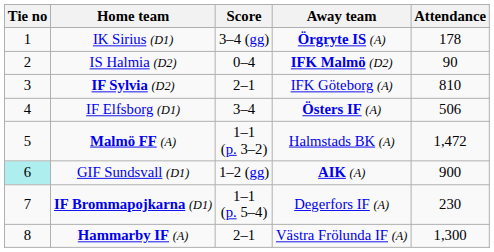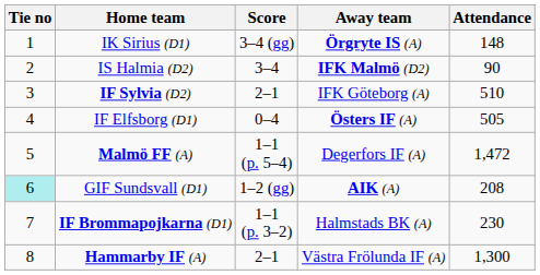IK Sirius (D1) | Attendance: 178 -> 148
IS Halmia (D2) | Score: 0–4 -> 3–4
IF Sylvia (D2) | Attendance: 810 -> 510
IF Elfsborg (D1) | Score: 3–4 -> 0–4
IF Elfsborg (D1) | Attendance: 506 -> 505
Malmö FF (A) | Score: 1–1 (p. 3–2) -> 1–1 (p. 5–4)
Malmö FF (A) | Away team: Halmstads BK (A) -> Degerfors IF (A)
GIF Sundsvall (D1) | Attendance: 900 -> 208
IF Brommapojkarna (D1) | Score: 1–1 (p. 5–4) -> 1–1 (p. 3–2)
IF Brommapojkarna (D1) | Away team: Degerfors IF (A) -> Halmstads BK (A)
